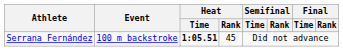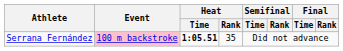Serrana Fernández | Event: no background -> pink background
Serrana Fernández | Heat / Rank: 45 -> 35
